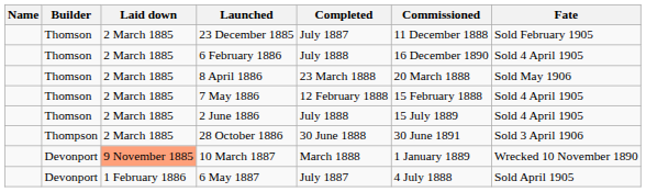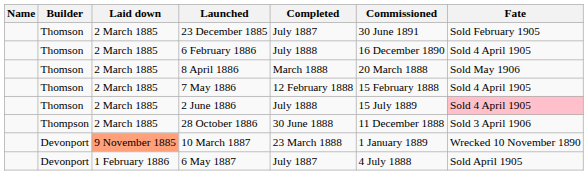23 December 1885 | Commissioned: 11 December 1888 -> 30 June 1891
8 April 1886 | Completed: 23 March 1888 -> March 1888
2 June 1886 | Fate: no background -> pink background
28 October 1886 | Commissioned: 30 June 1891 -> 11 December 1888
10 March 1887 | Completed: March 1888 -> 23 March 1888
